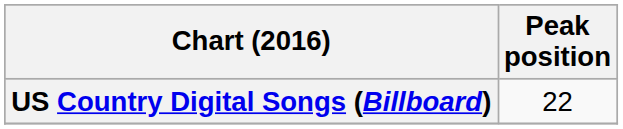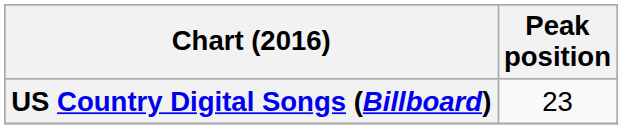US Country Digital Songs (Billboard) | Peak position: 22 -> 23
